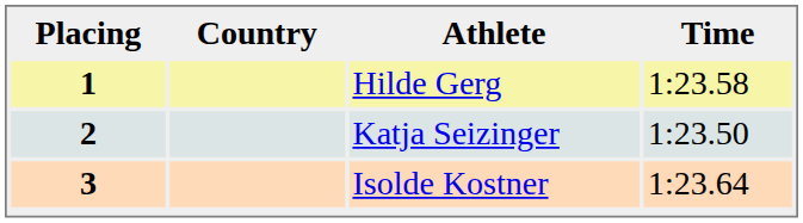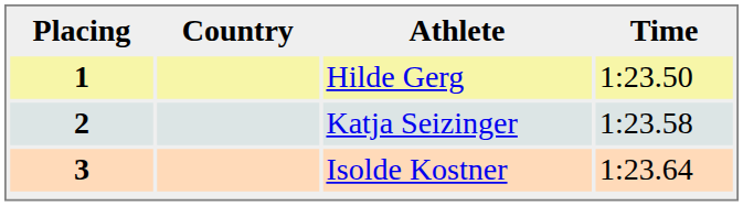1 | Time: 1:23.58 -> 1:23.50
2 | Time: 1:23.50 -> 1:23.58
